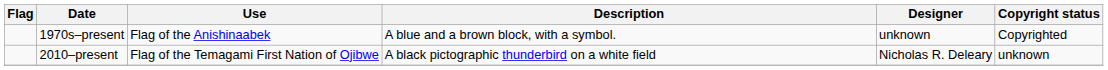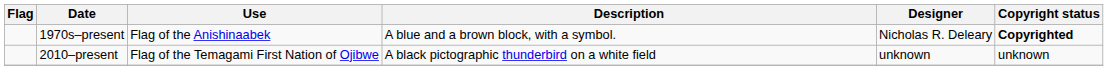1970s–present | Designer: unknown -> Nicholas R. Deleary
1970s–present | Copyright status: normal -> bold
2010–present | Designer: Nicholas R. Deleary -> unknown
